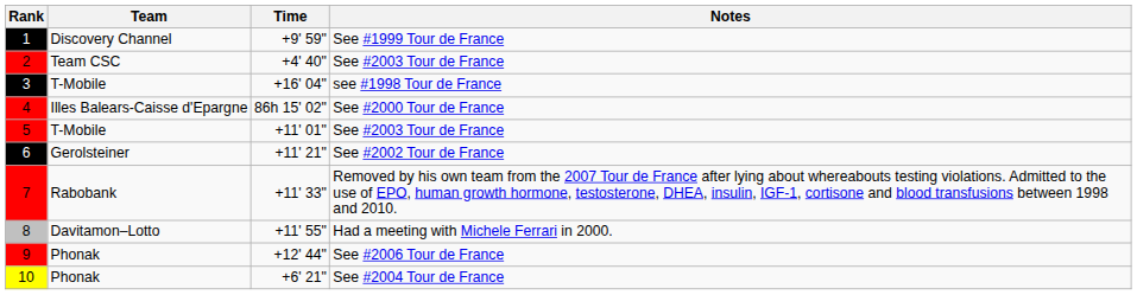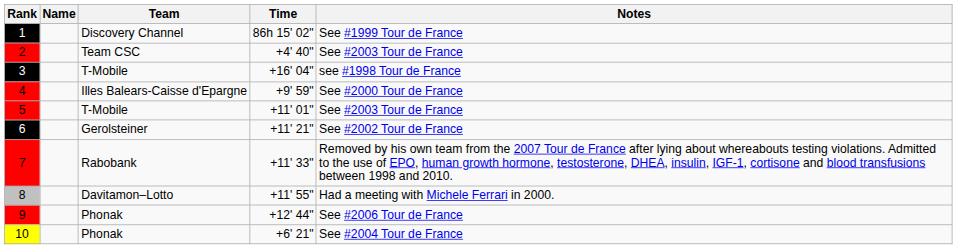+ column: Name
1 | Time: +9' 59" -> 86h 15' 02"
4 | Time: 86h 15' 02" -> +9' 59"
